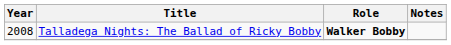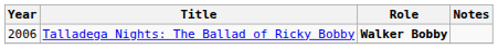Talladega Nights: The Ballad of Ricky Bobby | Year: 2008 -> 2006
